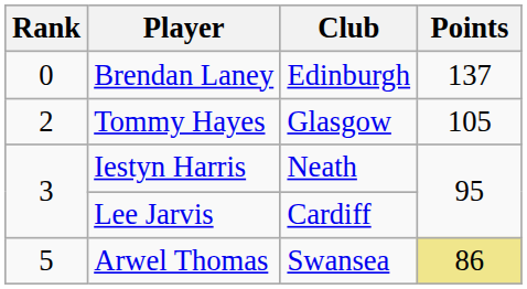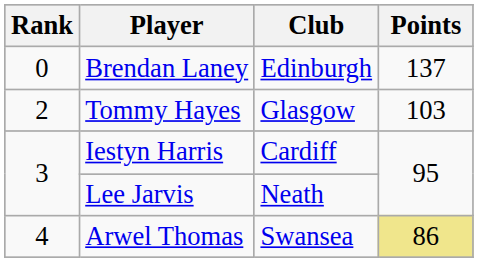Tommy Hayes | Points: 105 -> 103
Iestyn Harris | Club: Neath -> Cardiff
Lee Jarvis | Club: Cardiff -> Neath
Arwel Thomas | Rank: 5 -> 4
